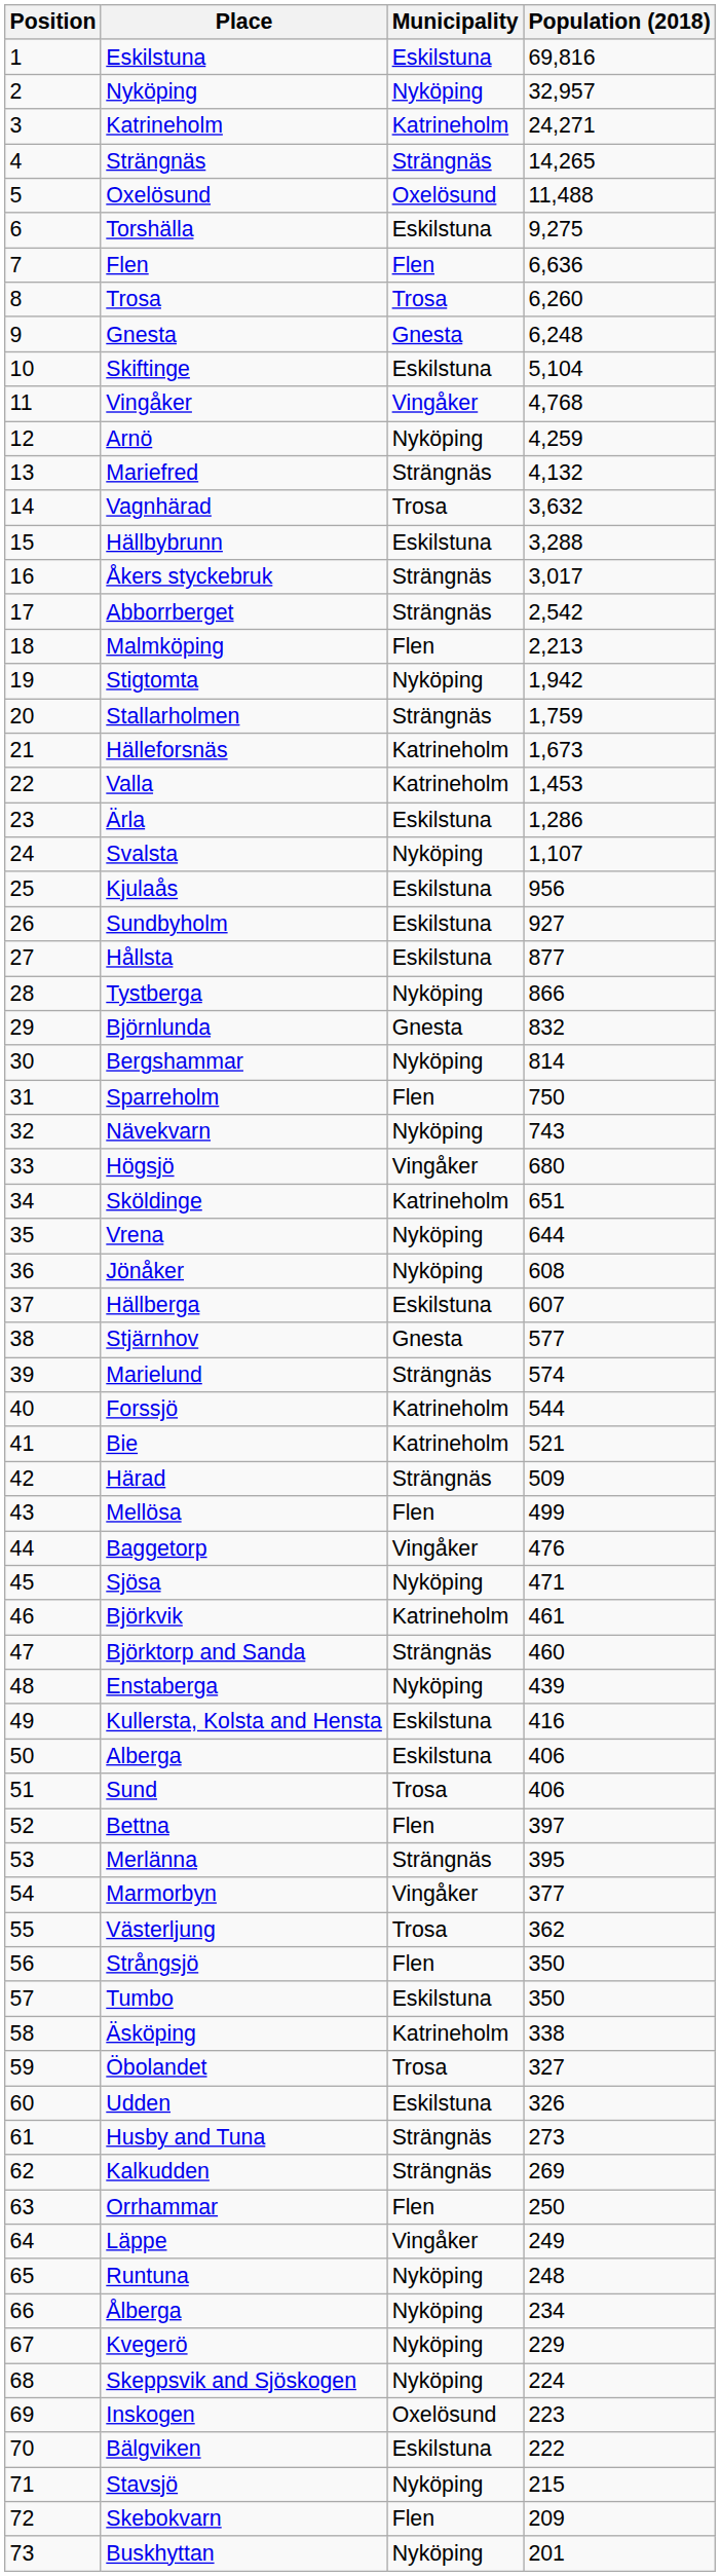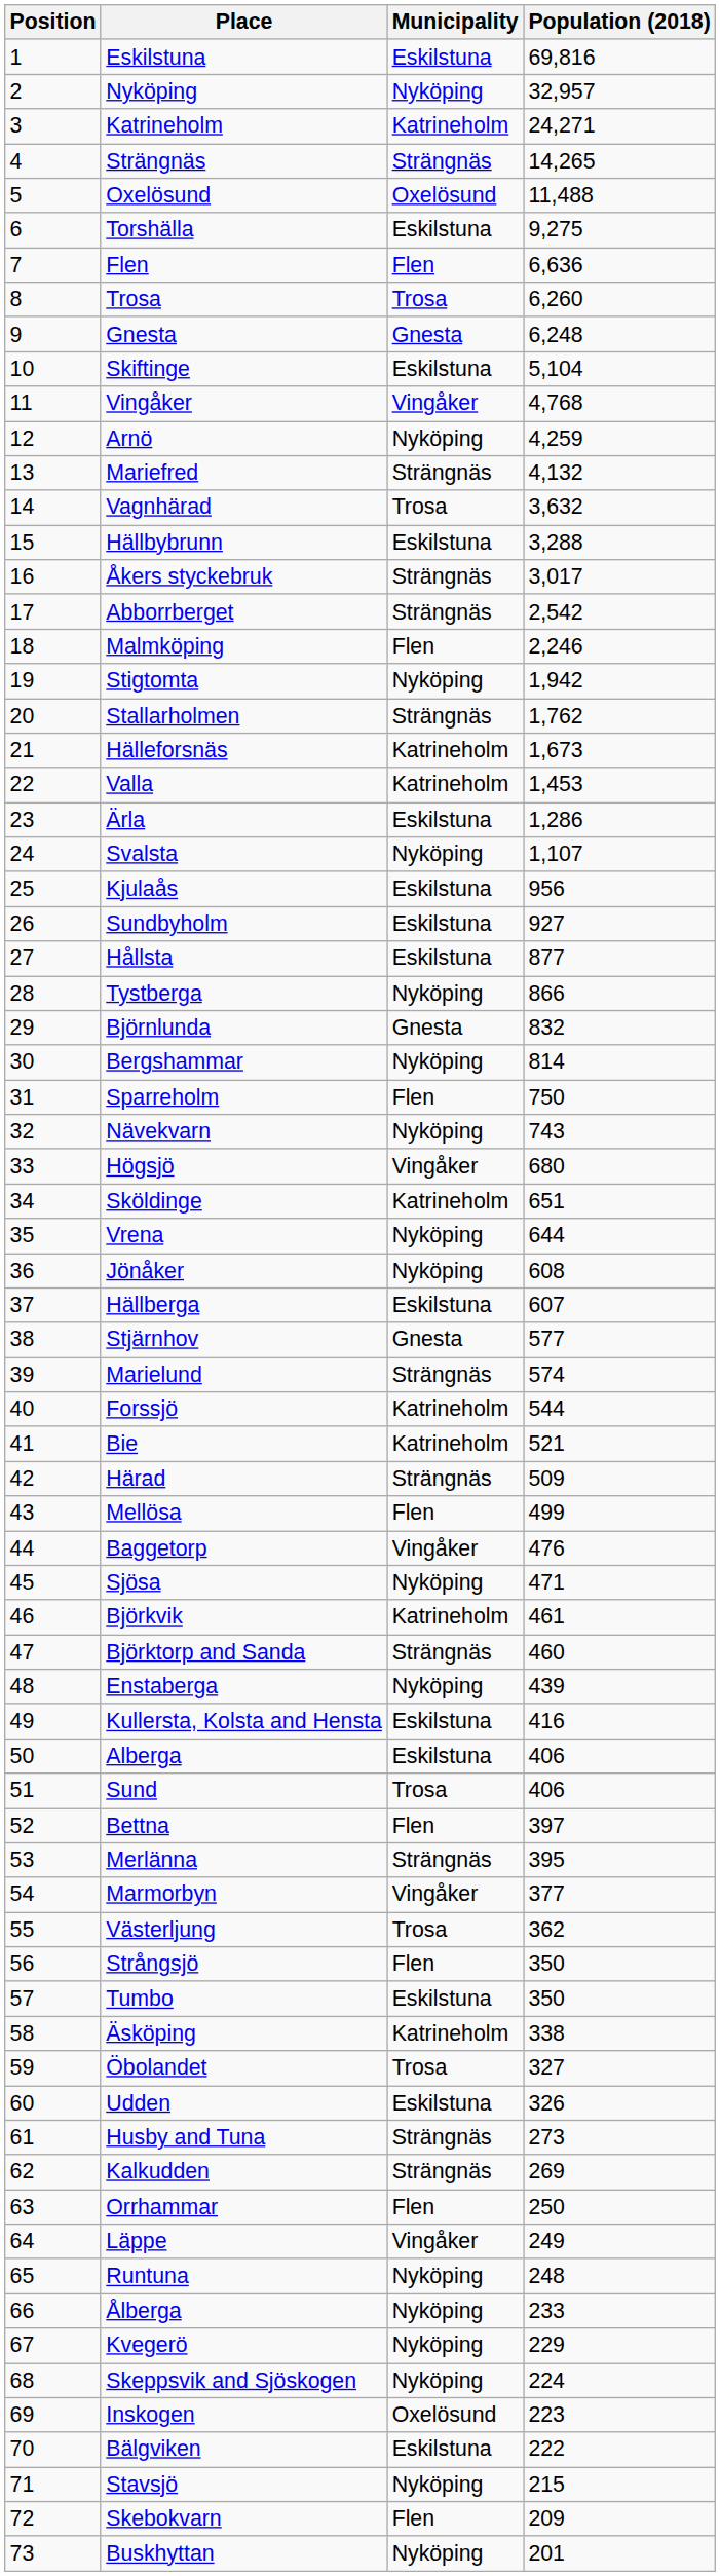Malmköping | Population (2018): 2,213 -> 2,246
Stallarholmen | Population (2018): 1,759 -> 1,762
Ålberga | Population (2018): 234 -> 233
